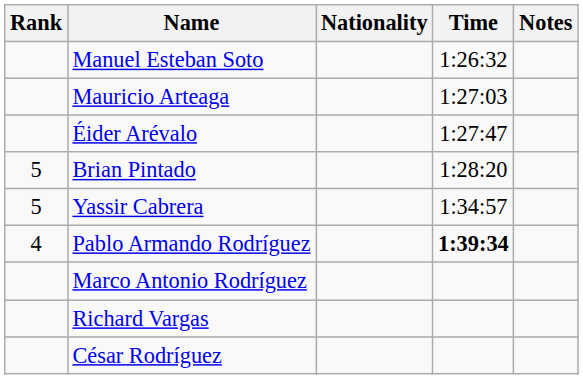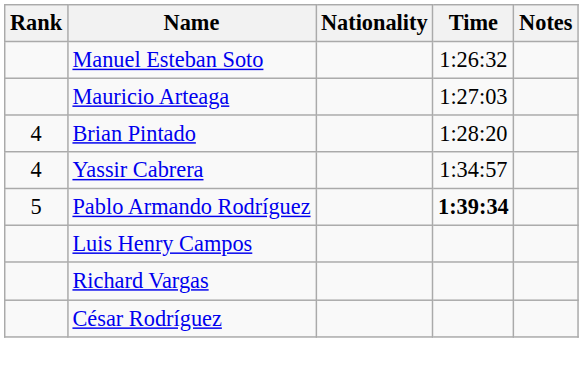- row: Éider Arévalo | 1:27:47
Brian Pintado | Rank: 5 -> 4
Yassir Cabrera | Rank: 5 -> 4
Pablo Armando Rodríguez | Rank: 4 -> 5
- row: Marco Antonio Rodríguez
+ row: Luis Henry Campos
